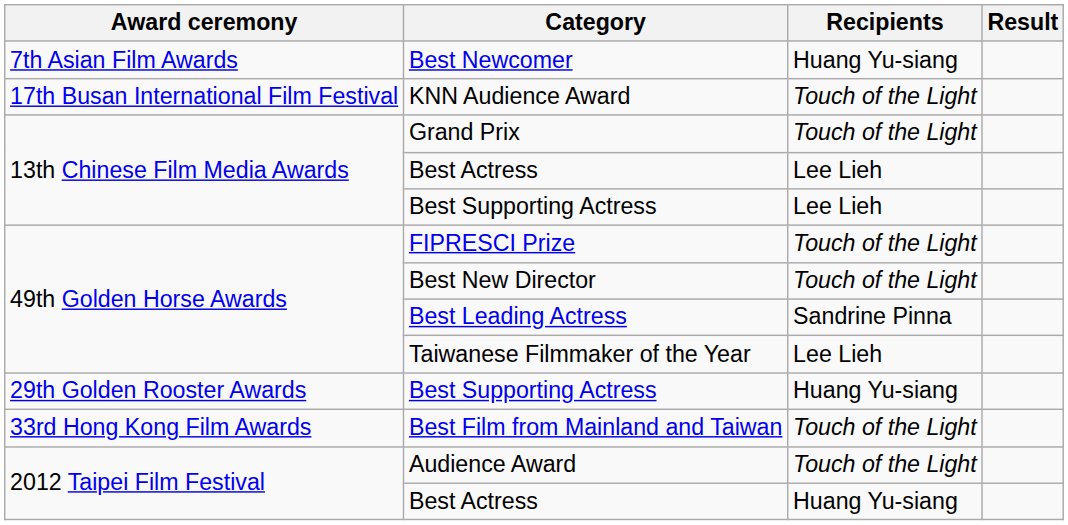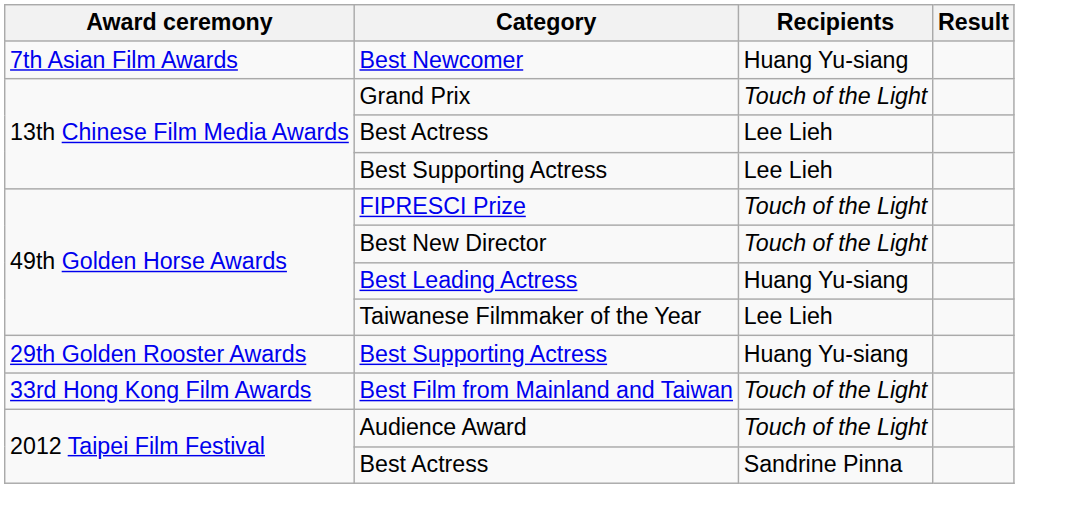- row: 17th Busan International Film Festival | KNN Audience Award | Touch of the Light
Best Leading Actress | Recipients: Sandrine Pinna -> Huang Yu-siang
2012 Taipei Film Festival / Best Actress | Recipients: Huang Yu-siang -> Sandrine Pinna
